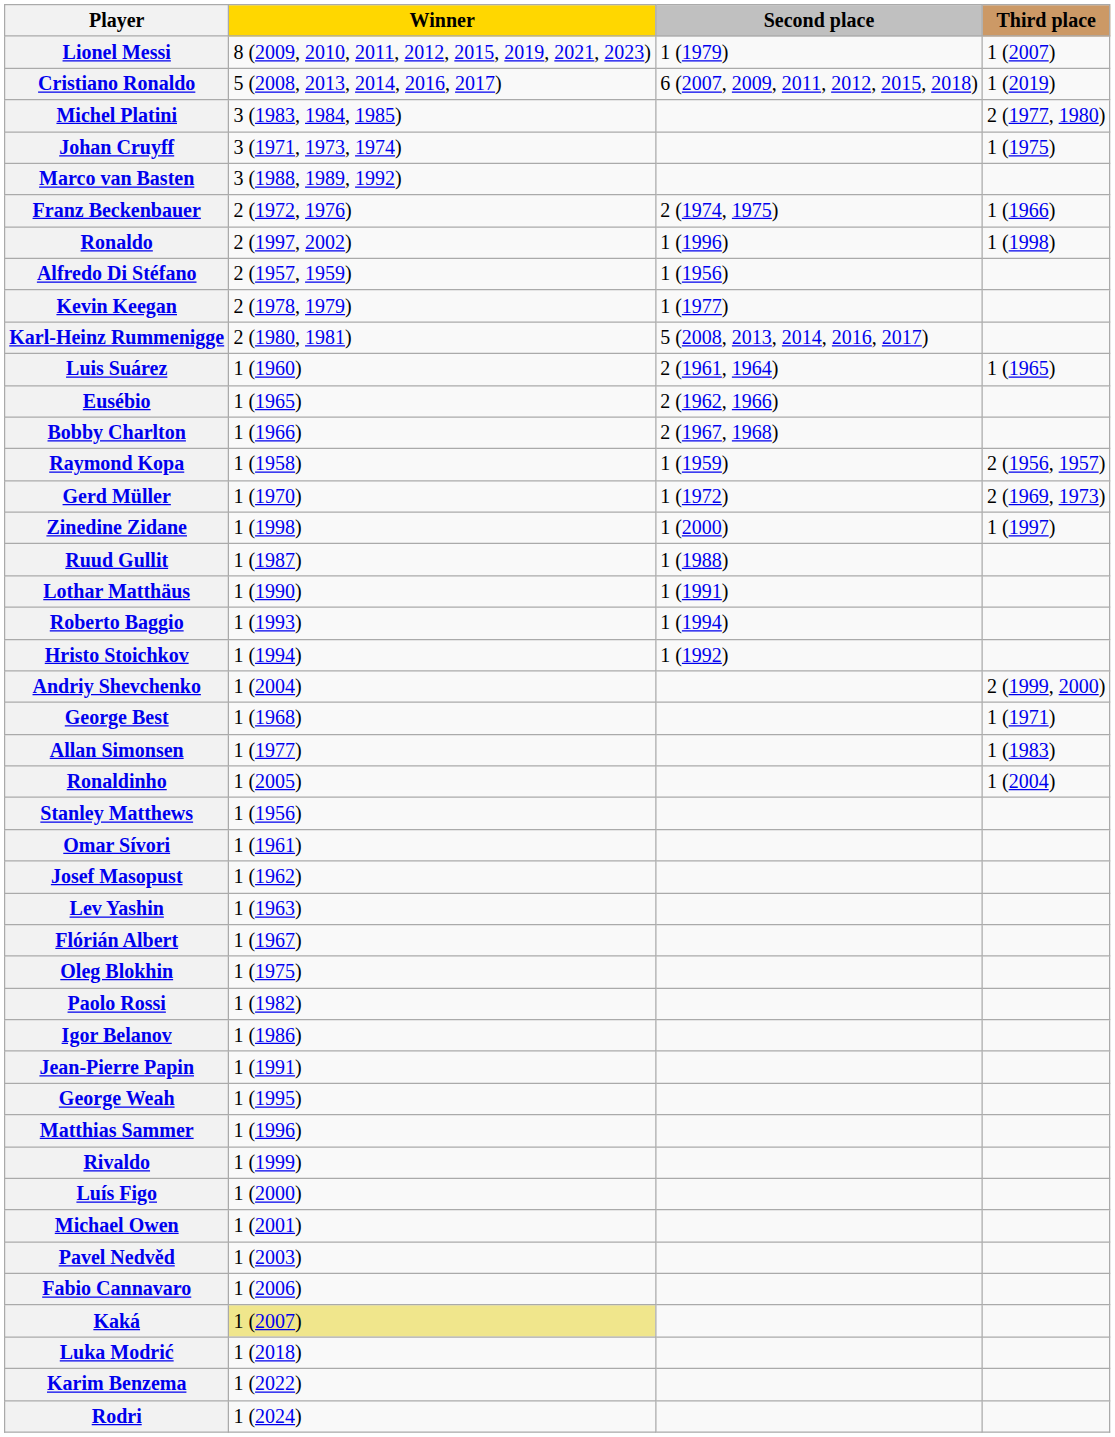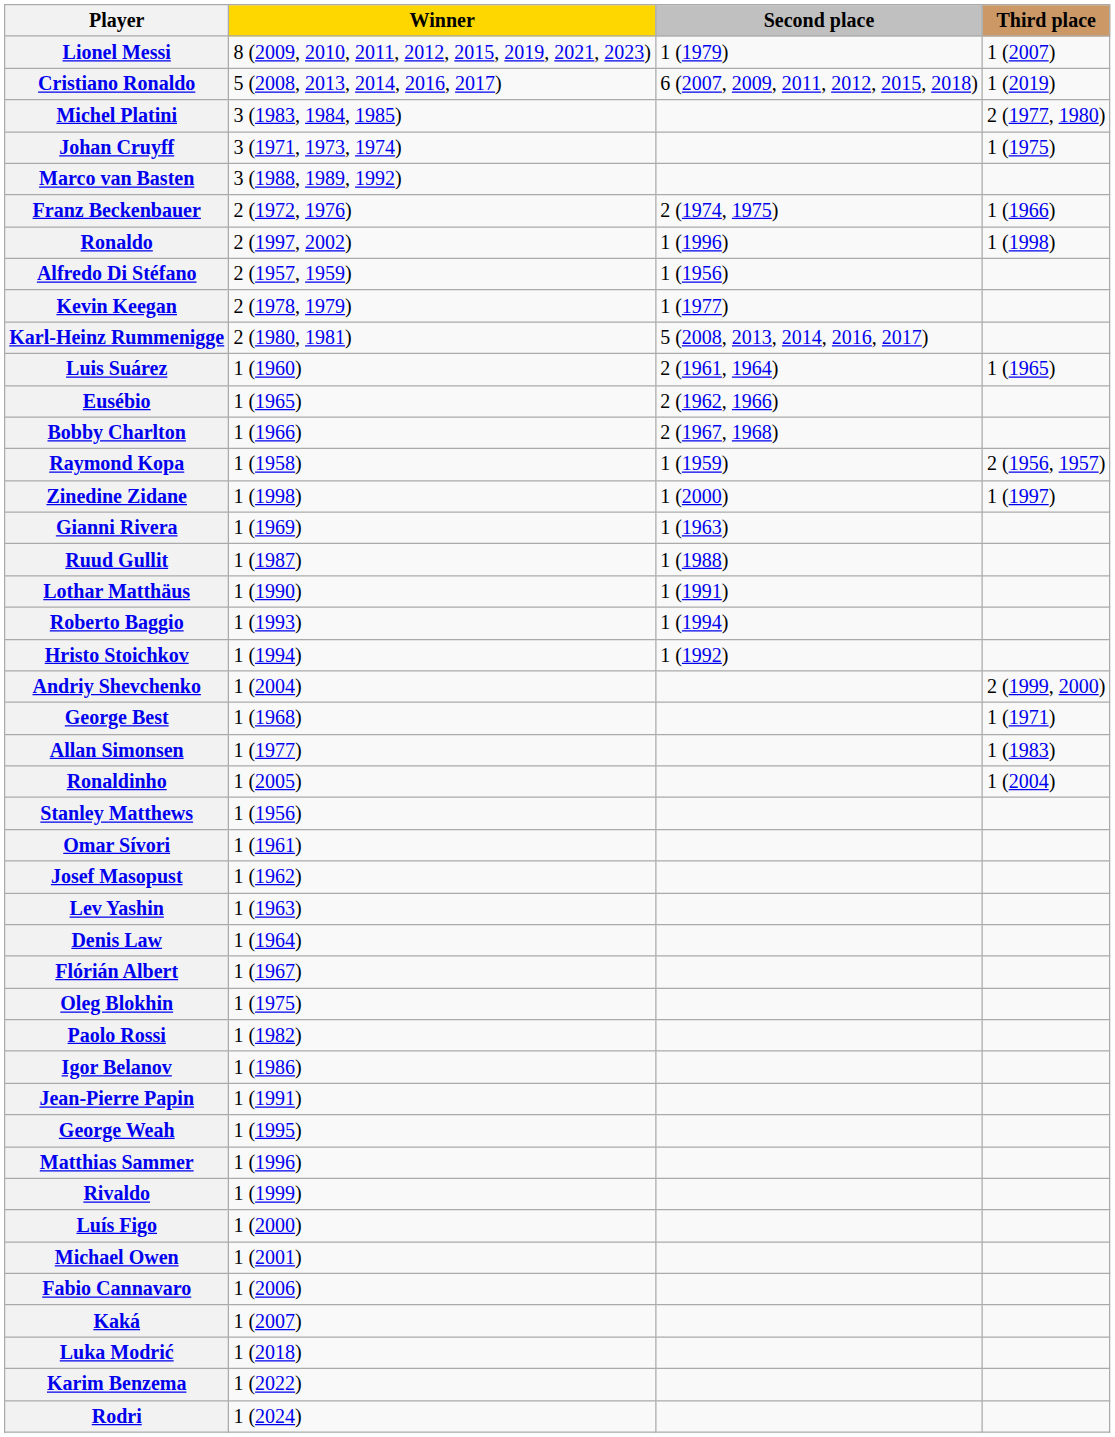- row: Gerd Müller | 1 (1970) | 1 (1972) | 2 (1969, 1973)
+ row: Gianni Rivera | 1 (1969) | 1 (1963)
+ row: Denis Law | 1 (1964)
- row: Pavel Nedvěd | 1 (2003)
Kaká | Winner: khaki background -> no background
